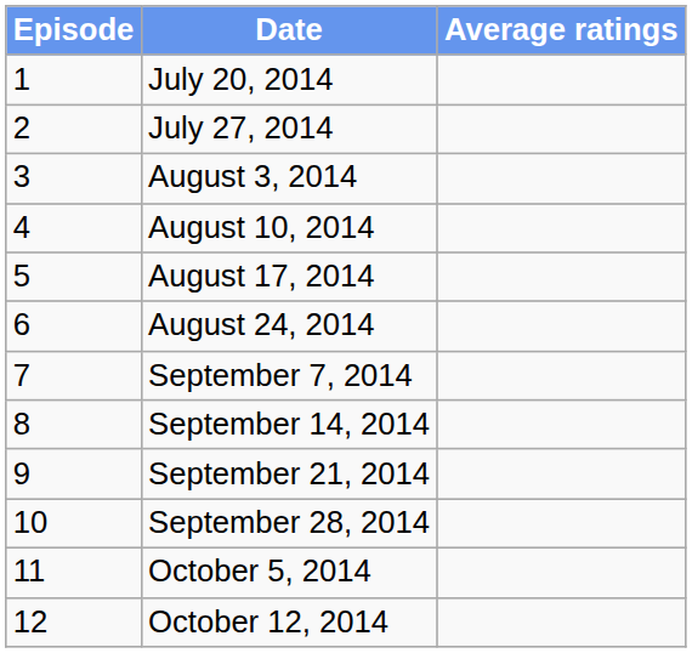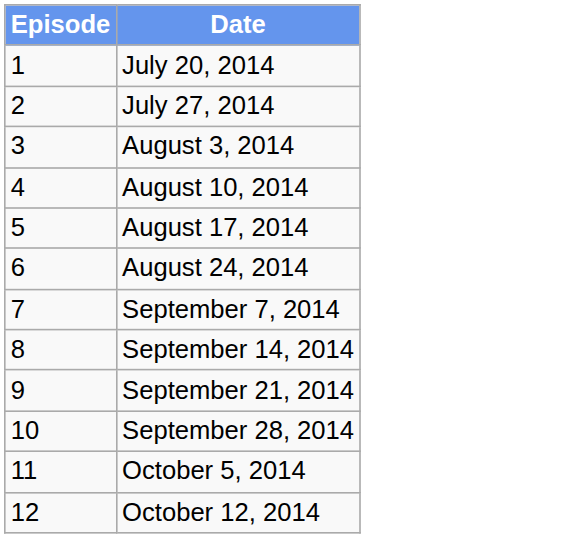- column: Average ratings
